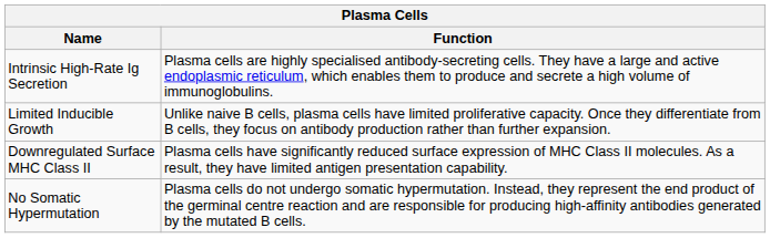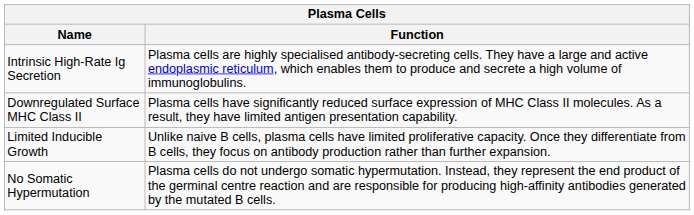rows swapped: Downregulated Surface MHC Class II <-> Limited Inducible Growth
